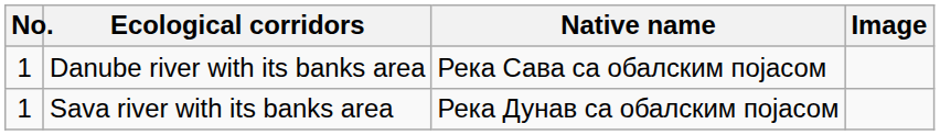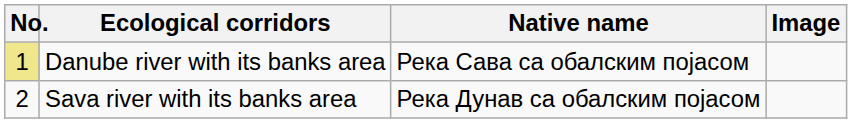Danube river with its banks area | No.: no background -> khaki background
Sava river with its banks area | No.: 1 -> 2
